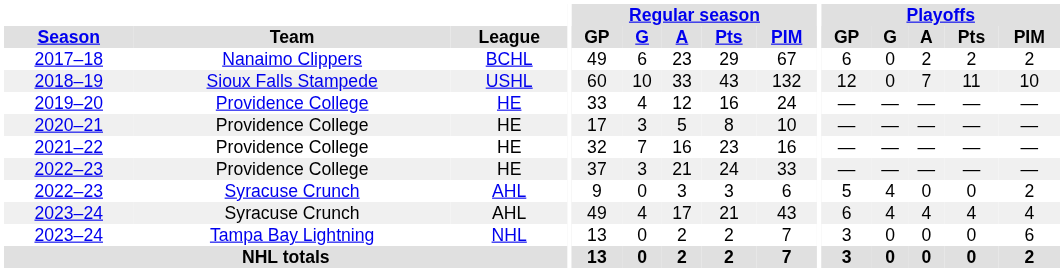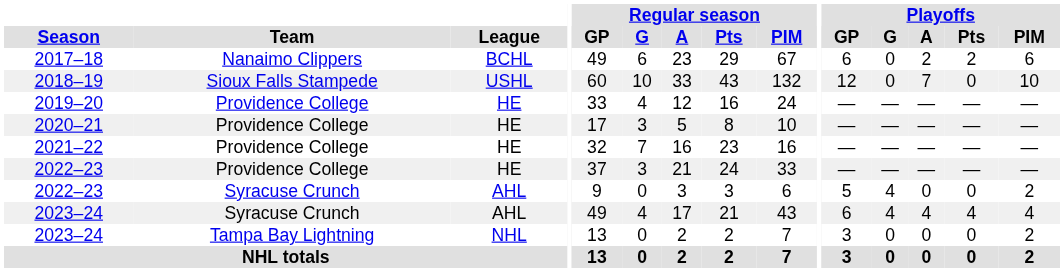2017–18 | Playoffs / PIM: 2 -> 6
2018–19 | Playoffs / Pts: 11 -> 0
2023–24 / Tampa Bay Lightning | Playoffs / PIM: 6 -> 2
